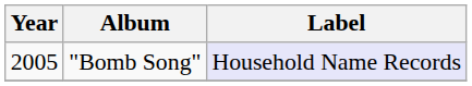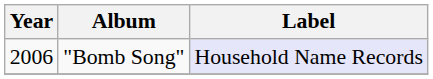"Bomb Song" | Year: 2005 -> 2006
